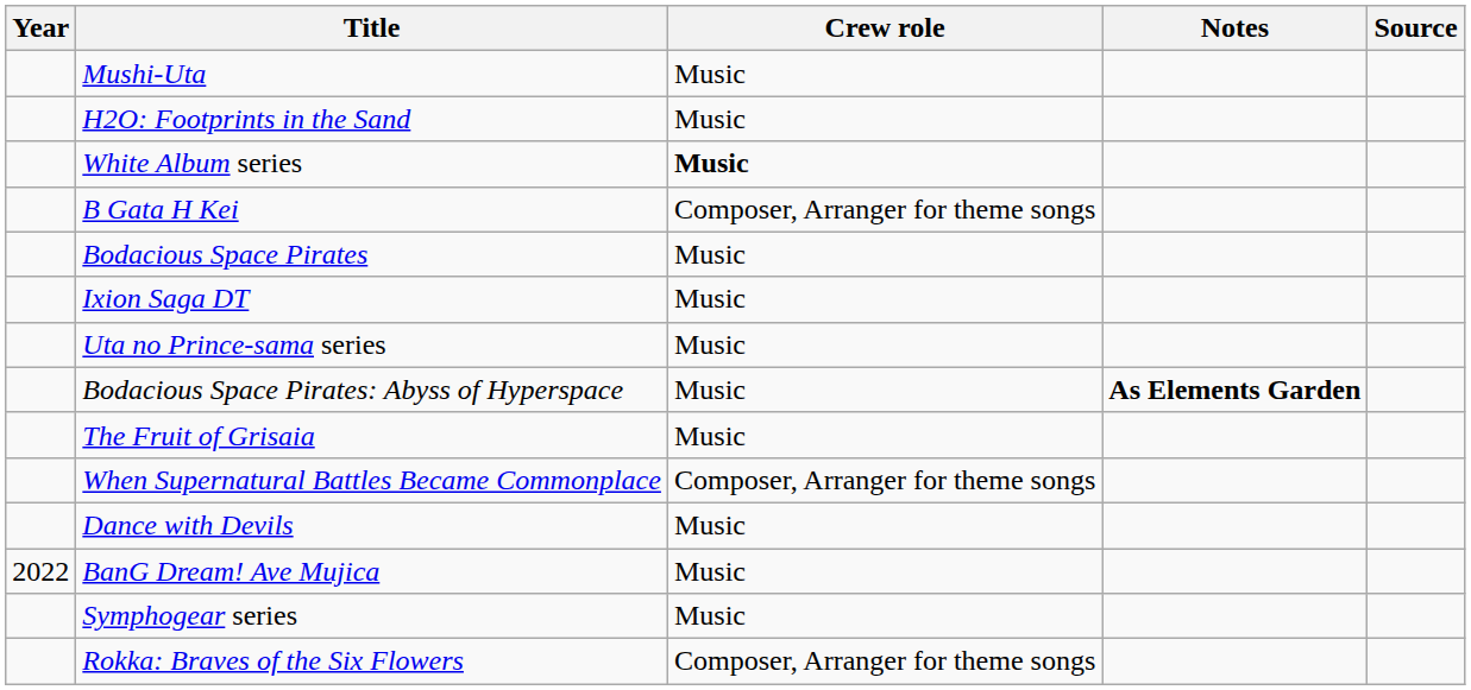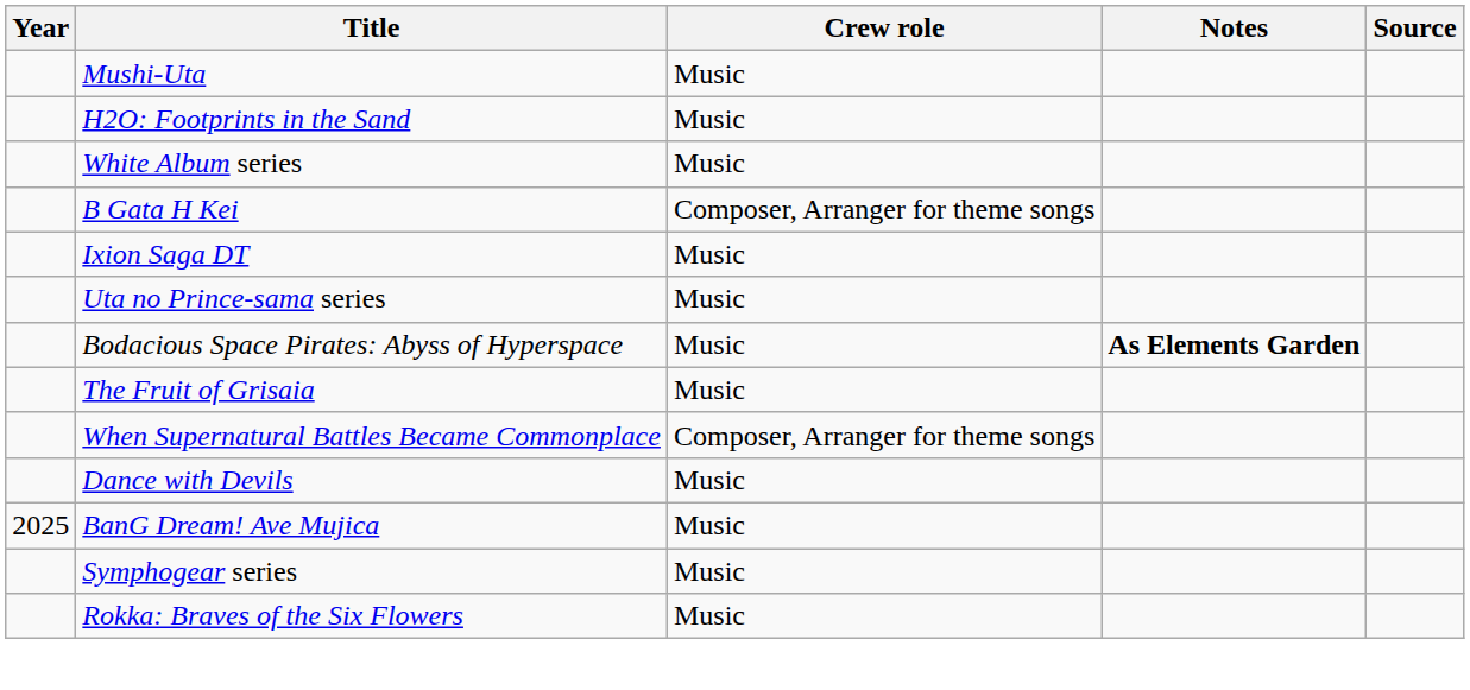White Album series | Crew role: bold -> normal
- row: Bodacious Space Pirates | Music
BanG Dream! Ave Mujica | Year: 2022 -> 2025
Rokka: Braves of the Six Flowers | Crew role: Composer, Arranger for theme songs -> Music
